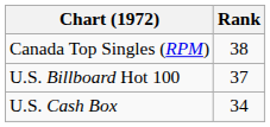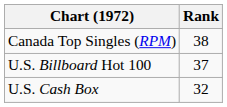U.S. Cash Box | Rank: 34 -> 32
